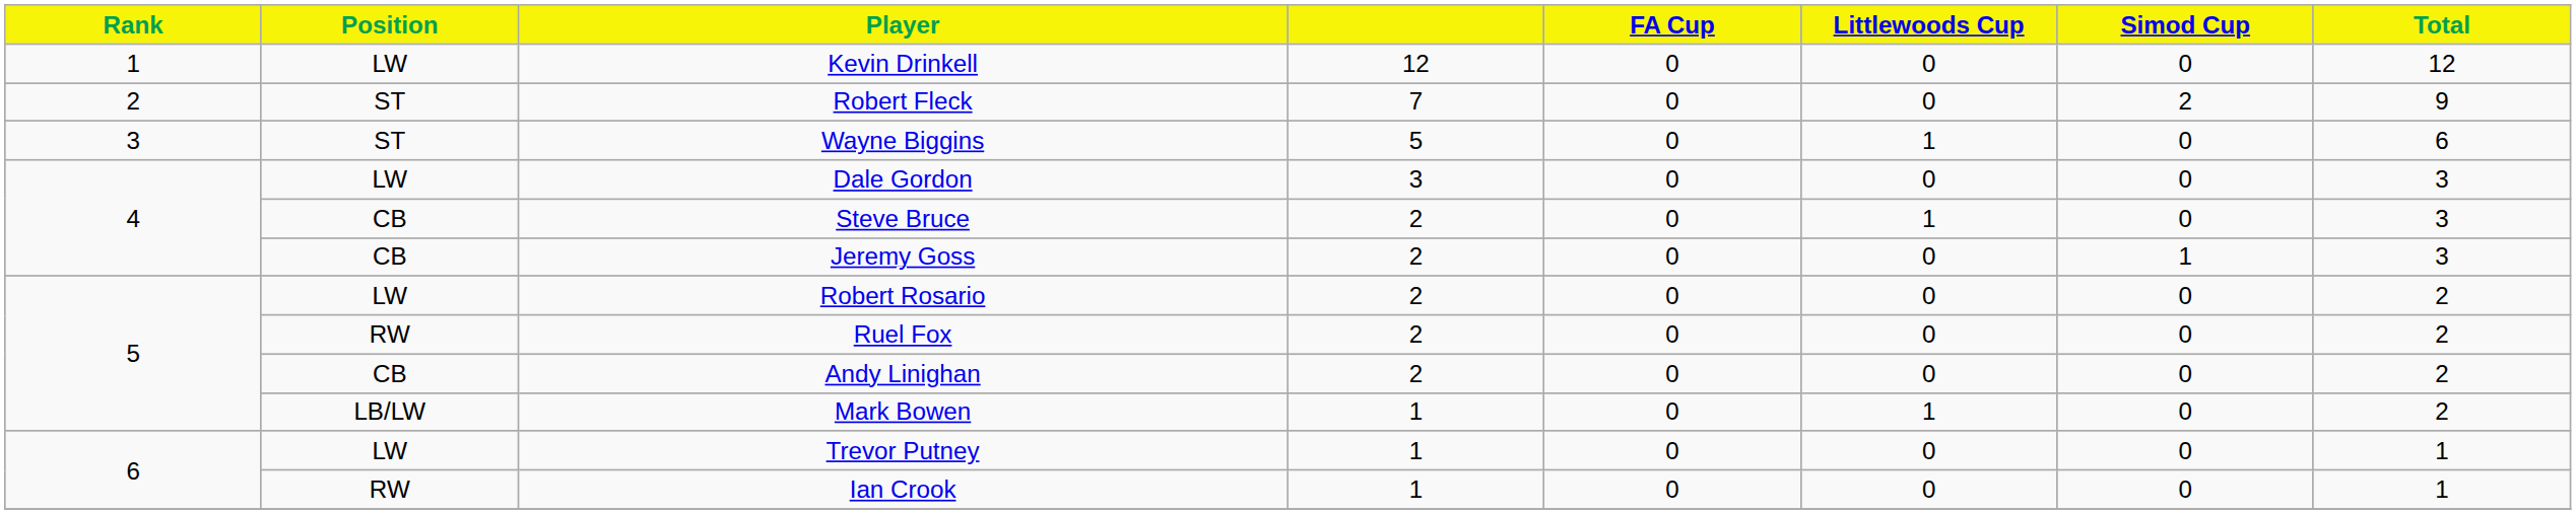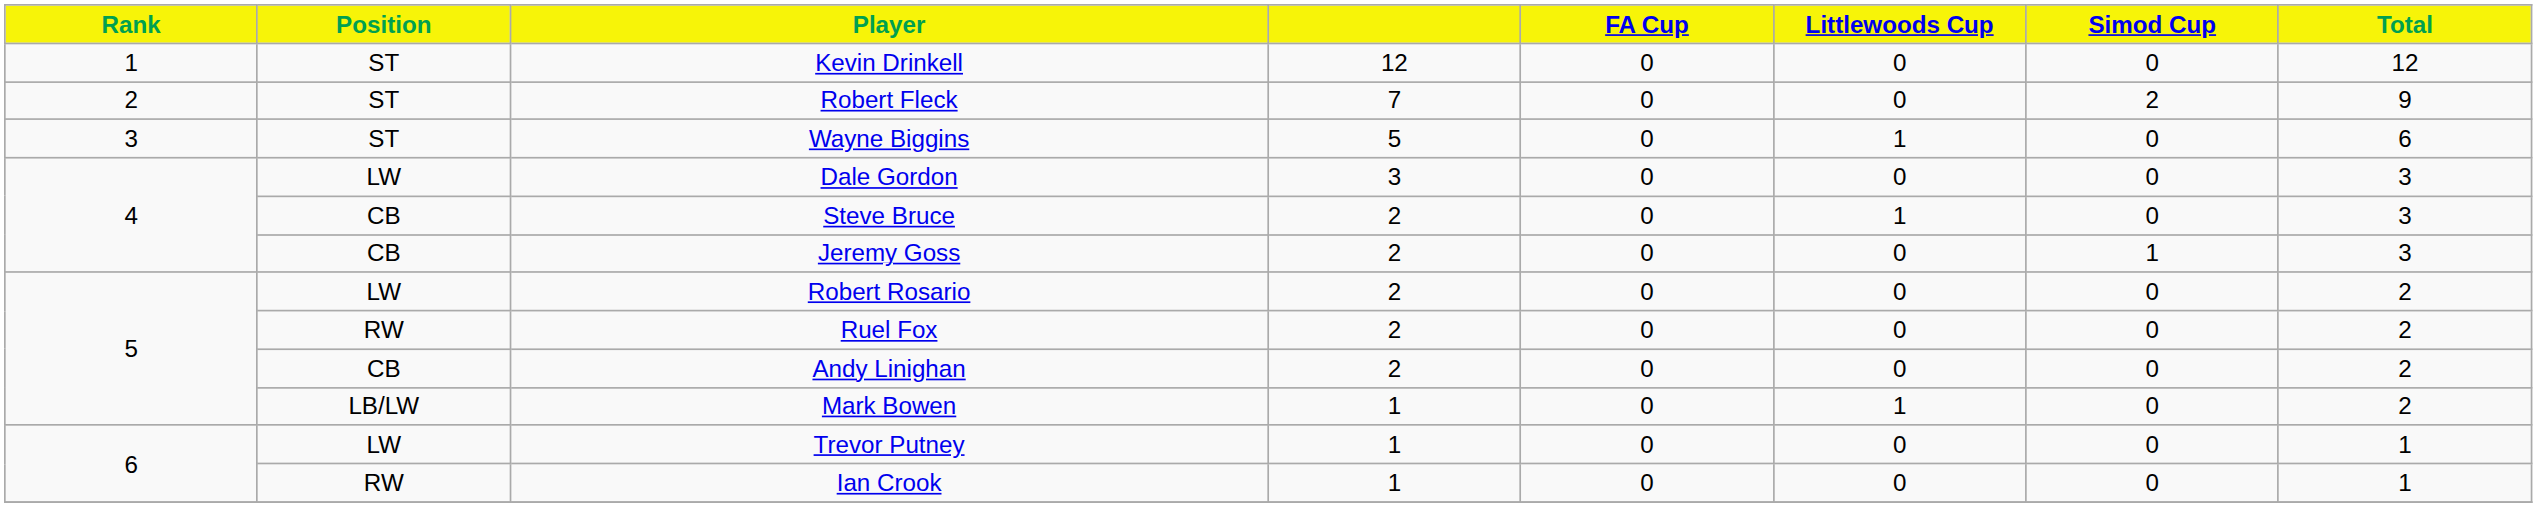Kevin Drinkell | Position: LW -> ST
